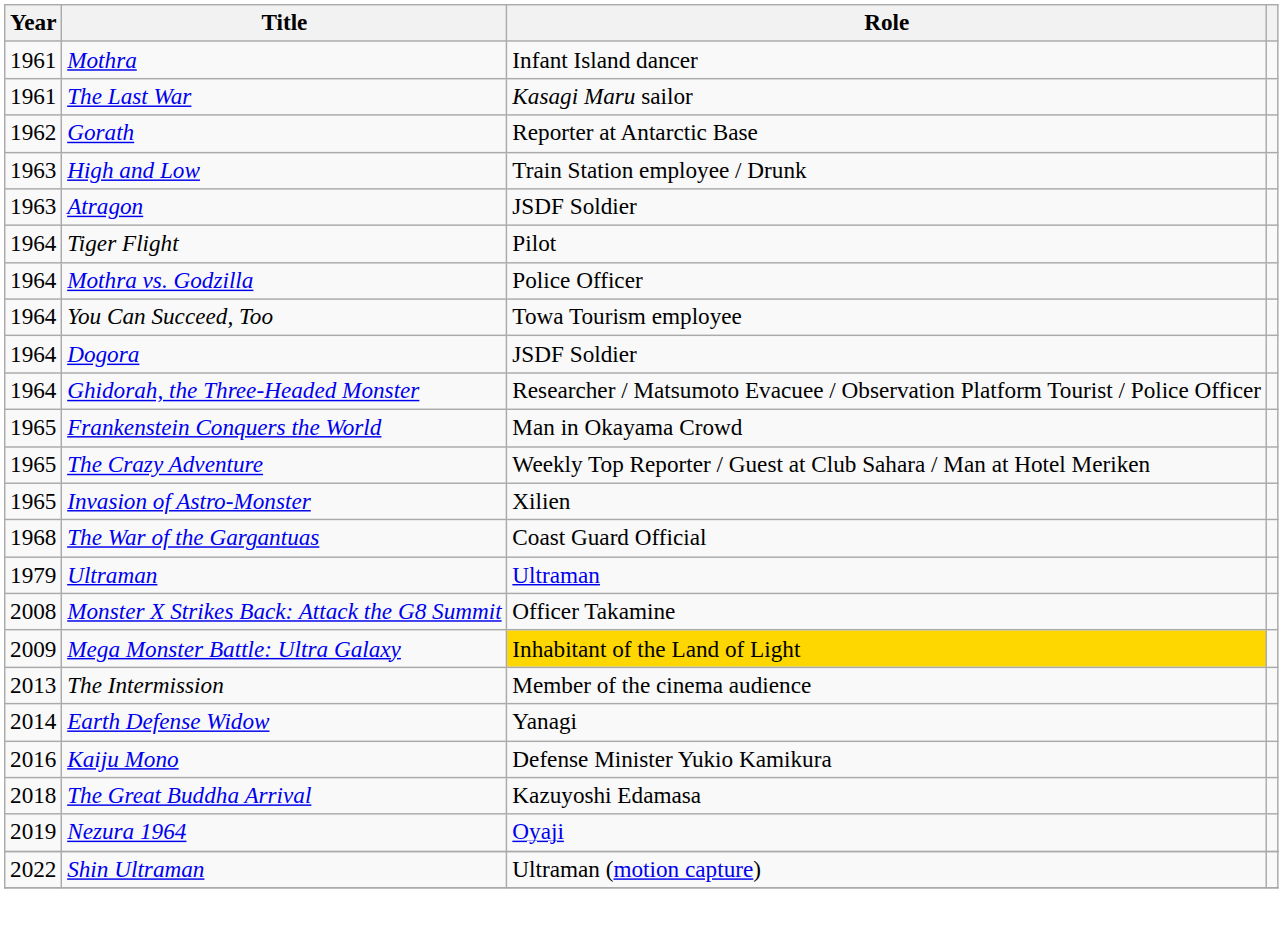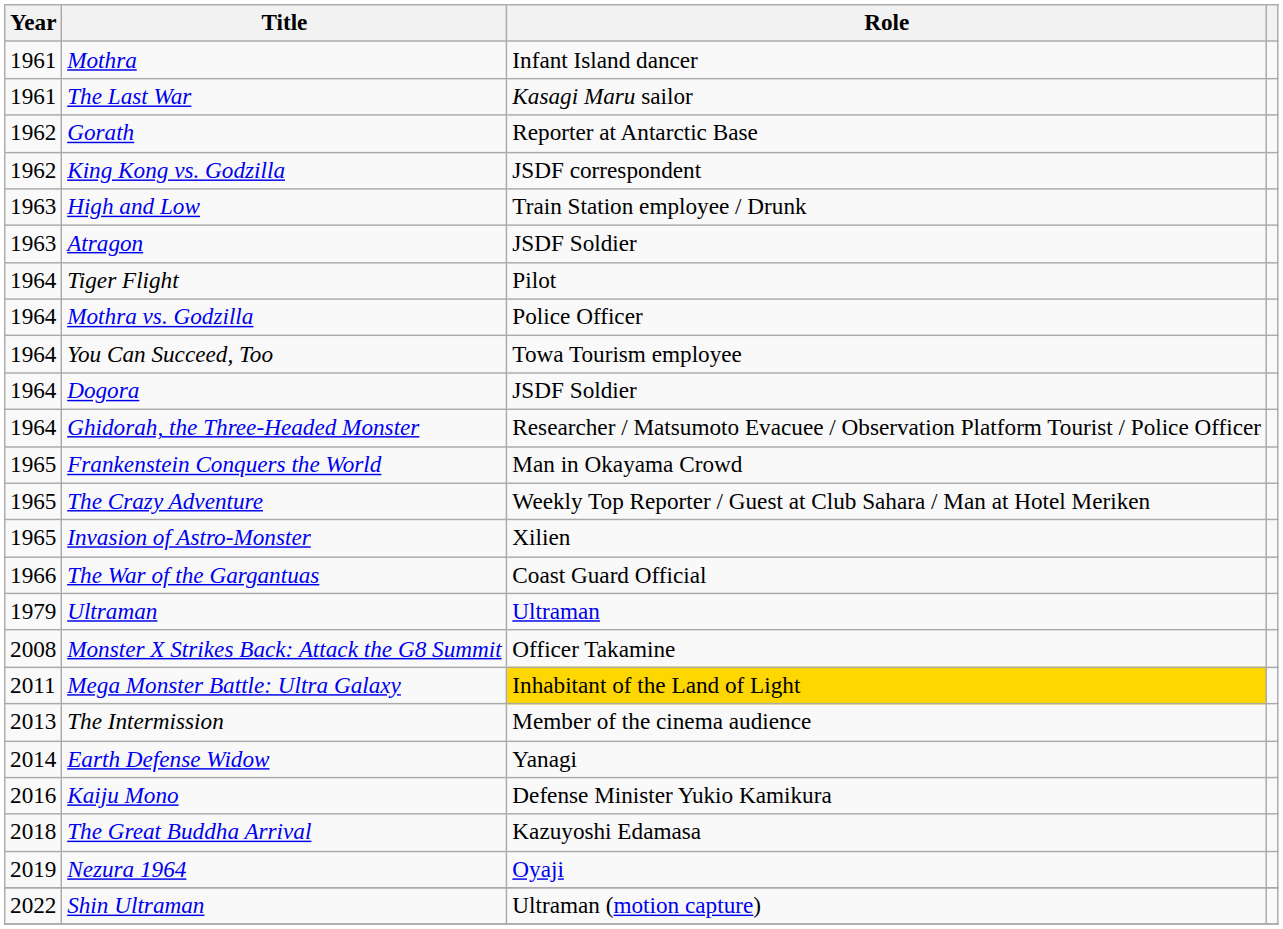+ row: 1962 | King Kong vs. Godzilla | JSDF correspondent
The War of the Gargantuas | Year: 1968 -> 1966
Mega Monster Battle: Ultra Galaxy | Year: 2009 -> 2011
